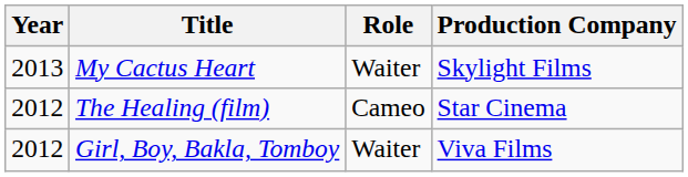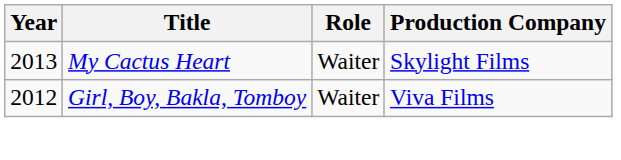- row: 2012 | The Healing (film) | Cameo | Star Cinema
